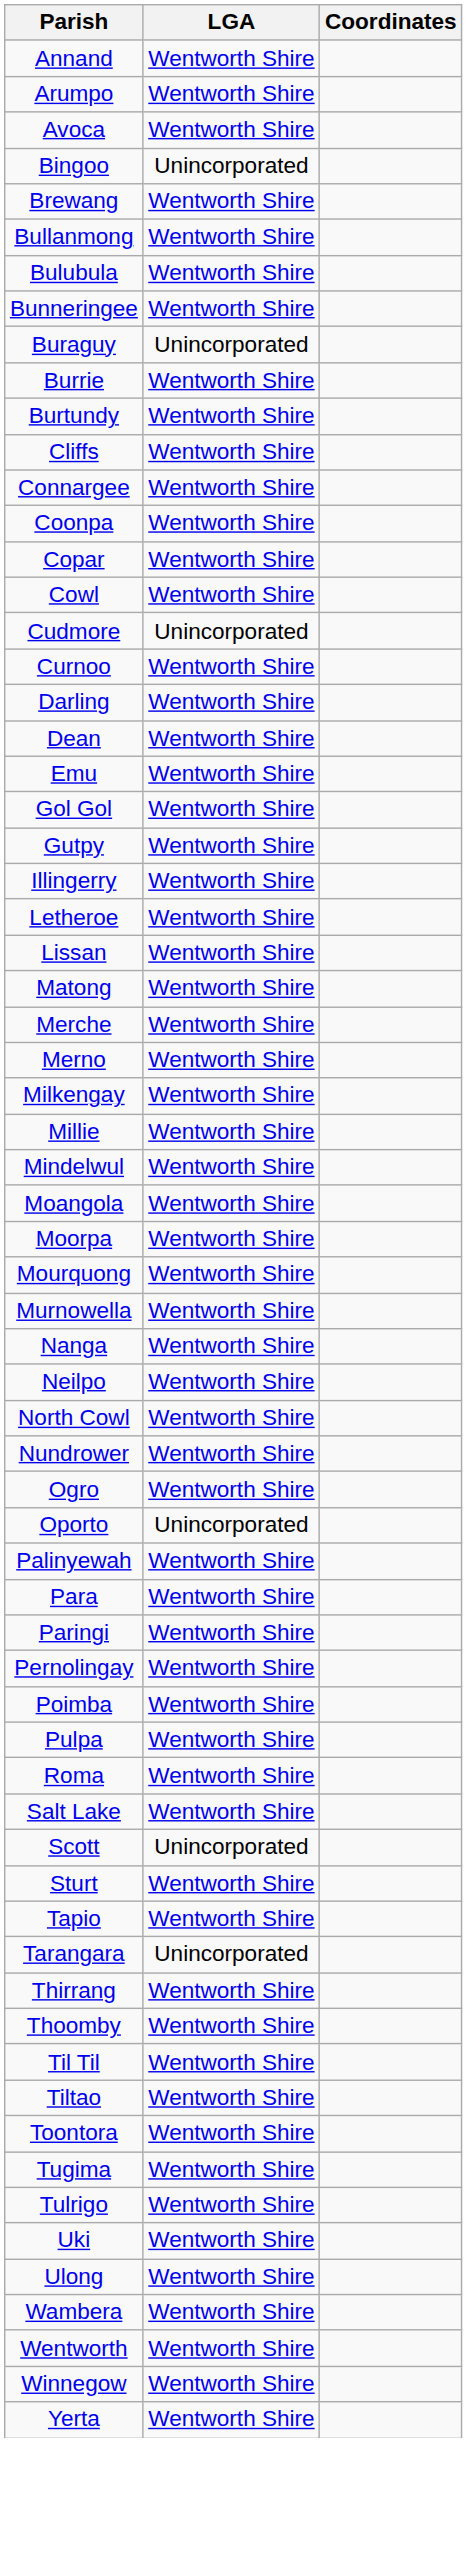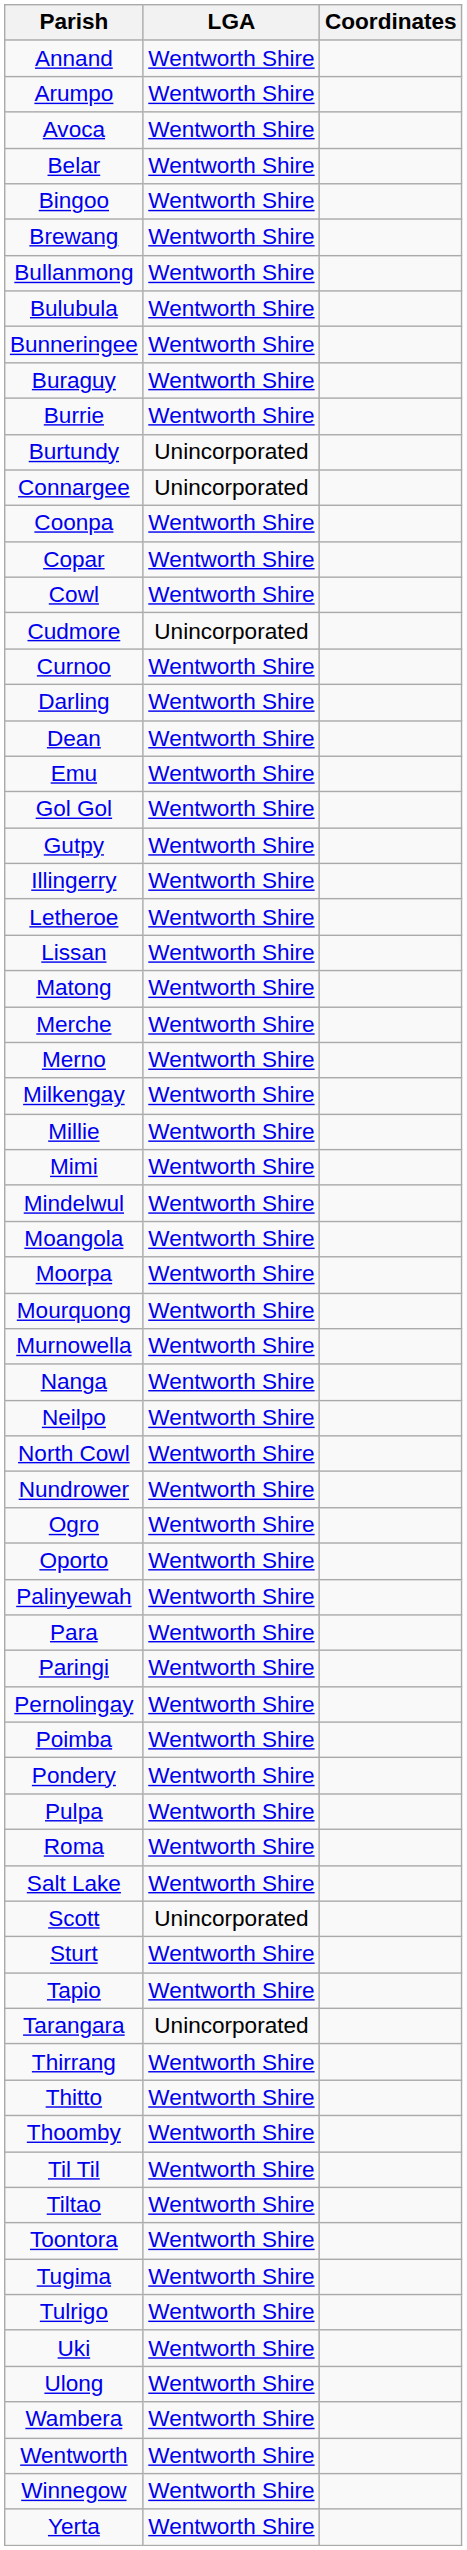+ row: Belar | Wentworth Shire
Bingoo | LGA: Unincorporated -> Wentworth Shire
Buraguy | LGA: Unincorporated -> Wentworth Shire
Burtundy | LGA: Wentworth Shire -> Unincorporated
- row: Cliffs | Wentworth Shire
Connargee | LGA: Wentworth Shire -> Unincorporated
+ row: Mimi | Wentworth Shire
Oporto | LGA: Unincorporated -> Wentworth Shire
+ row: Pondery | Wentworth Shire
+ row: Thitto | Wentworth Shire
